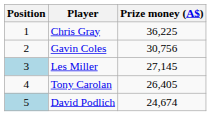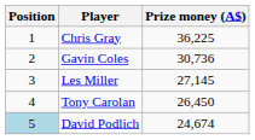Gavin Coles | Prize money (A$): 30,756 -> 30,736
Les Miller | Position: lightblue background -> no background
Tony Carolan | Prize money (A$): 26,405 -> 26,450
